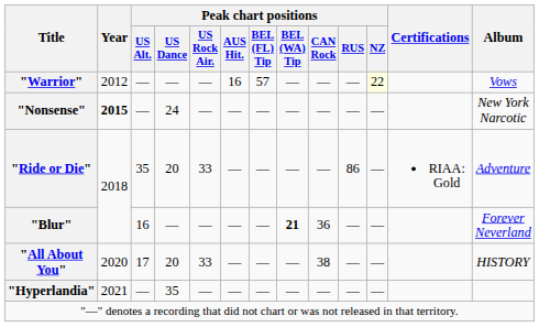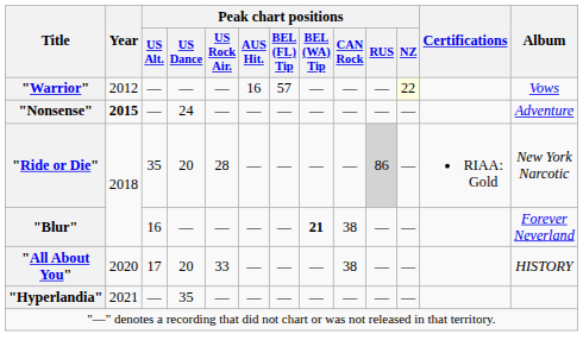"Nonsense" | Album: New York Narcotic -> Adventure
"Ride or Die" | Peak chart positions / US Rock Air.: 33 -> 28
"Ride or Die" | Peak chart positions / RUS: no background -> lightgrey background
"Ride or Die" | Album: Adventure -> New York Narcotic
"Blur" | Peak chart positions / CAN Rock: 36 -> 38
